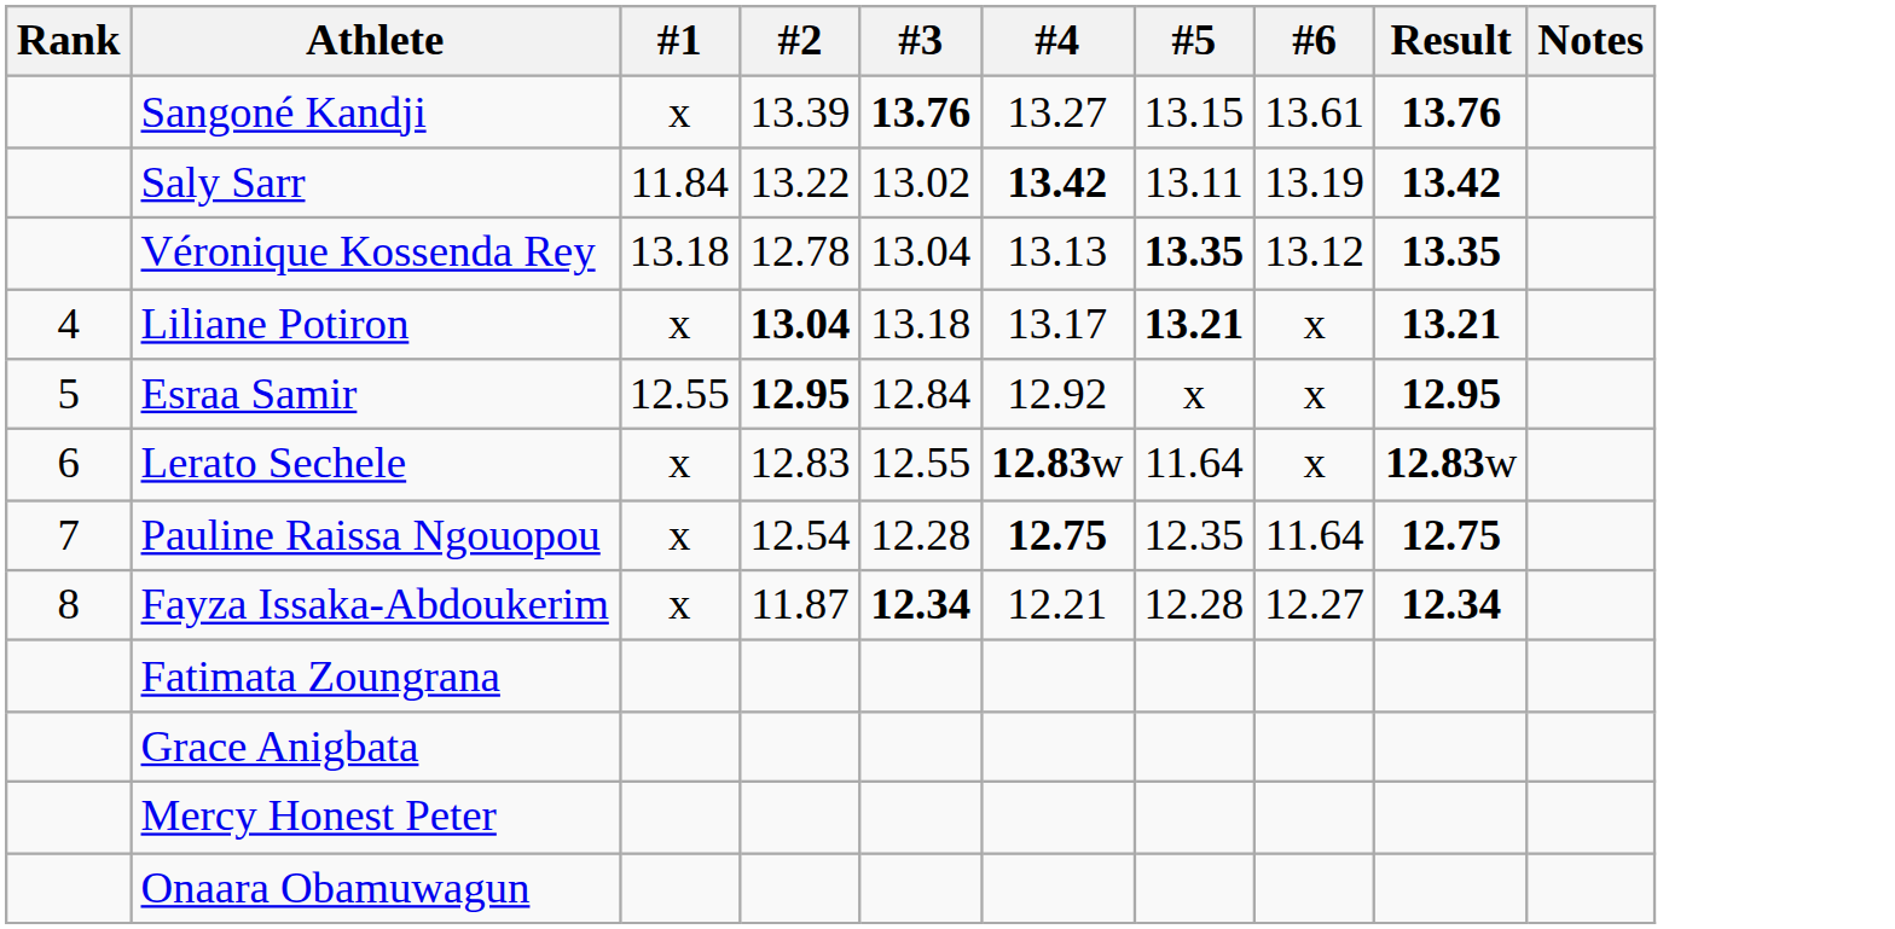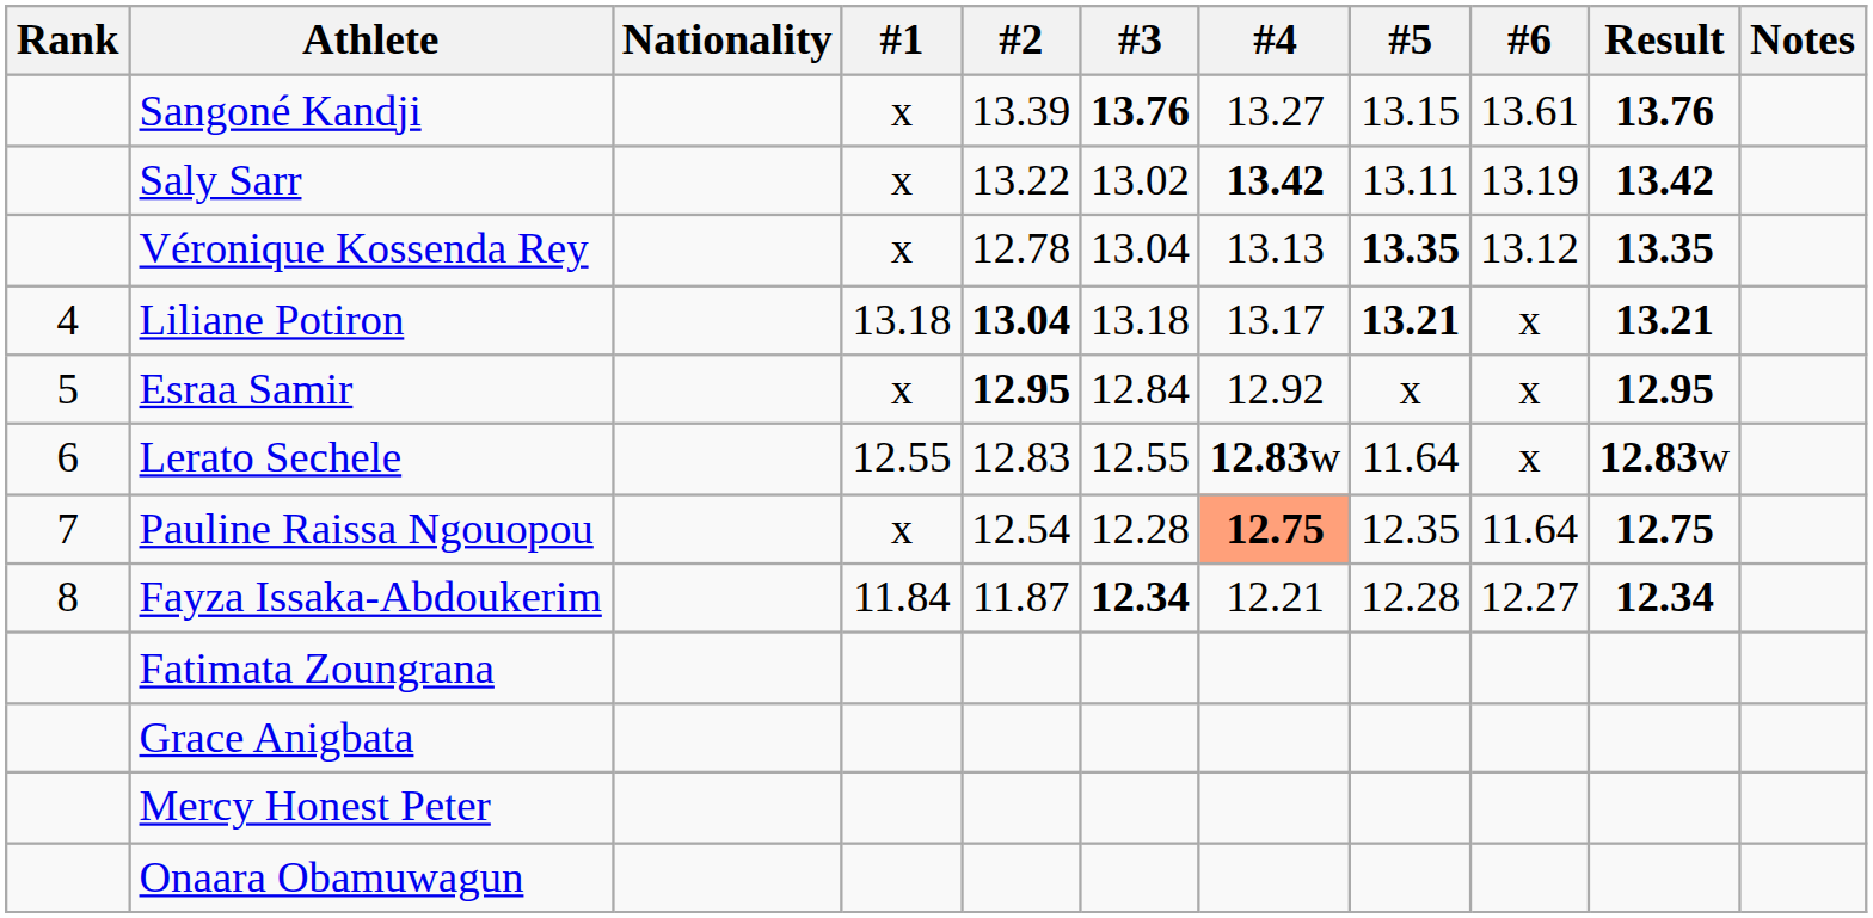+ column: Nationality
Saly Sarr | #1: 11.84 -> x
Véronique Kossenda Rey | #1: 13.18 -> x
Liliane Potiron | #1: x -> 13.18
Esraa Samir | #1: 12.55 -> x
Lerato Sechele | #1: x -> 12.55
Pauline Raissa Ngouopou | #4: no background -> lightsalmon background
Fayza Issaka-Abdoukerim | #1: x -> 11.84
